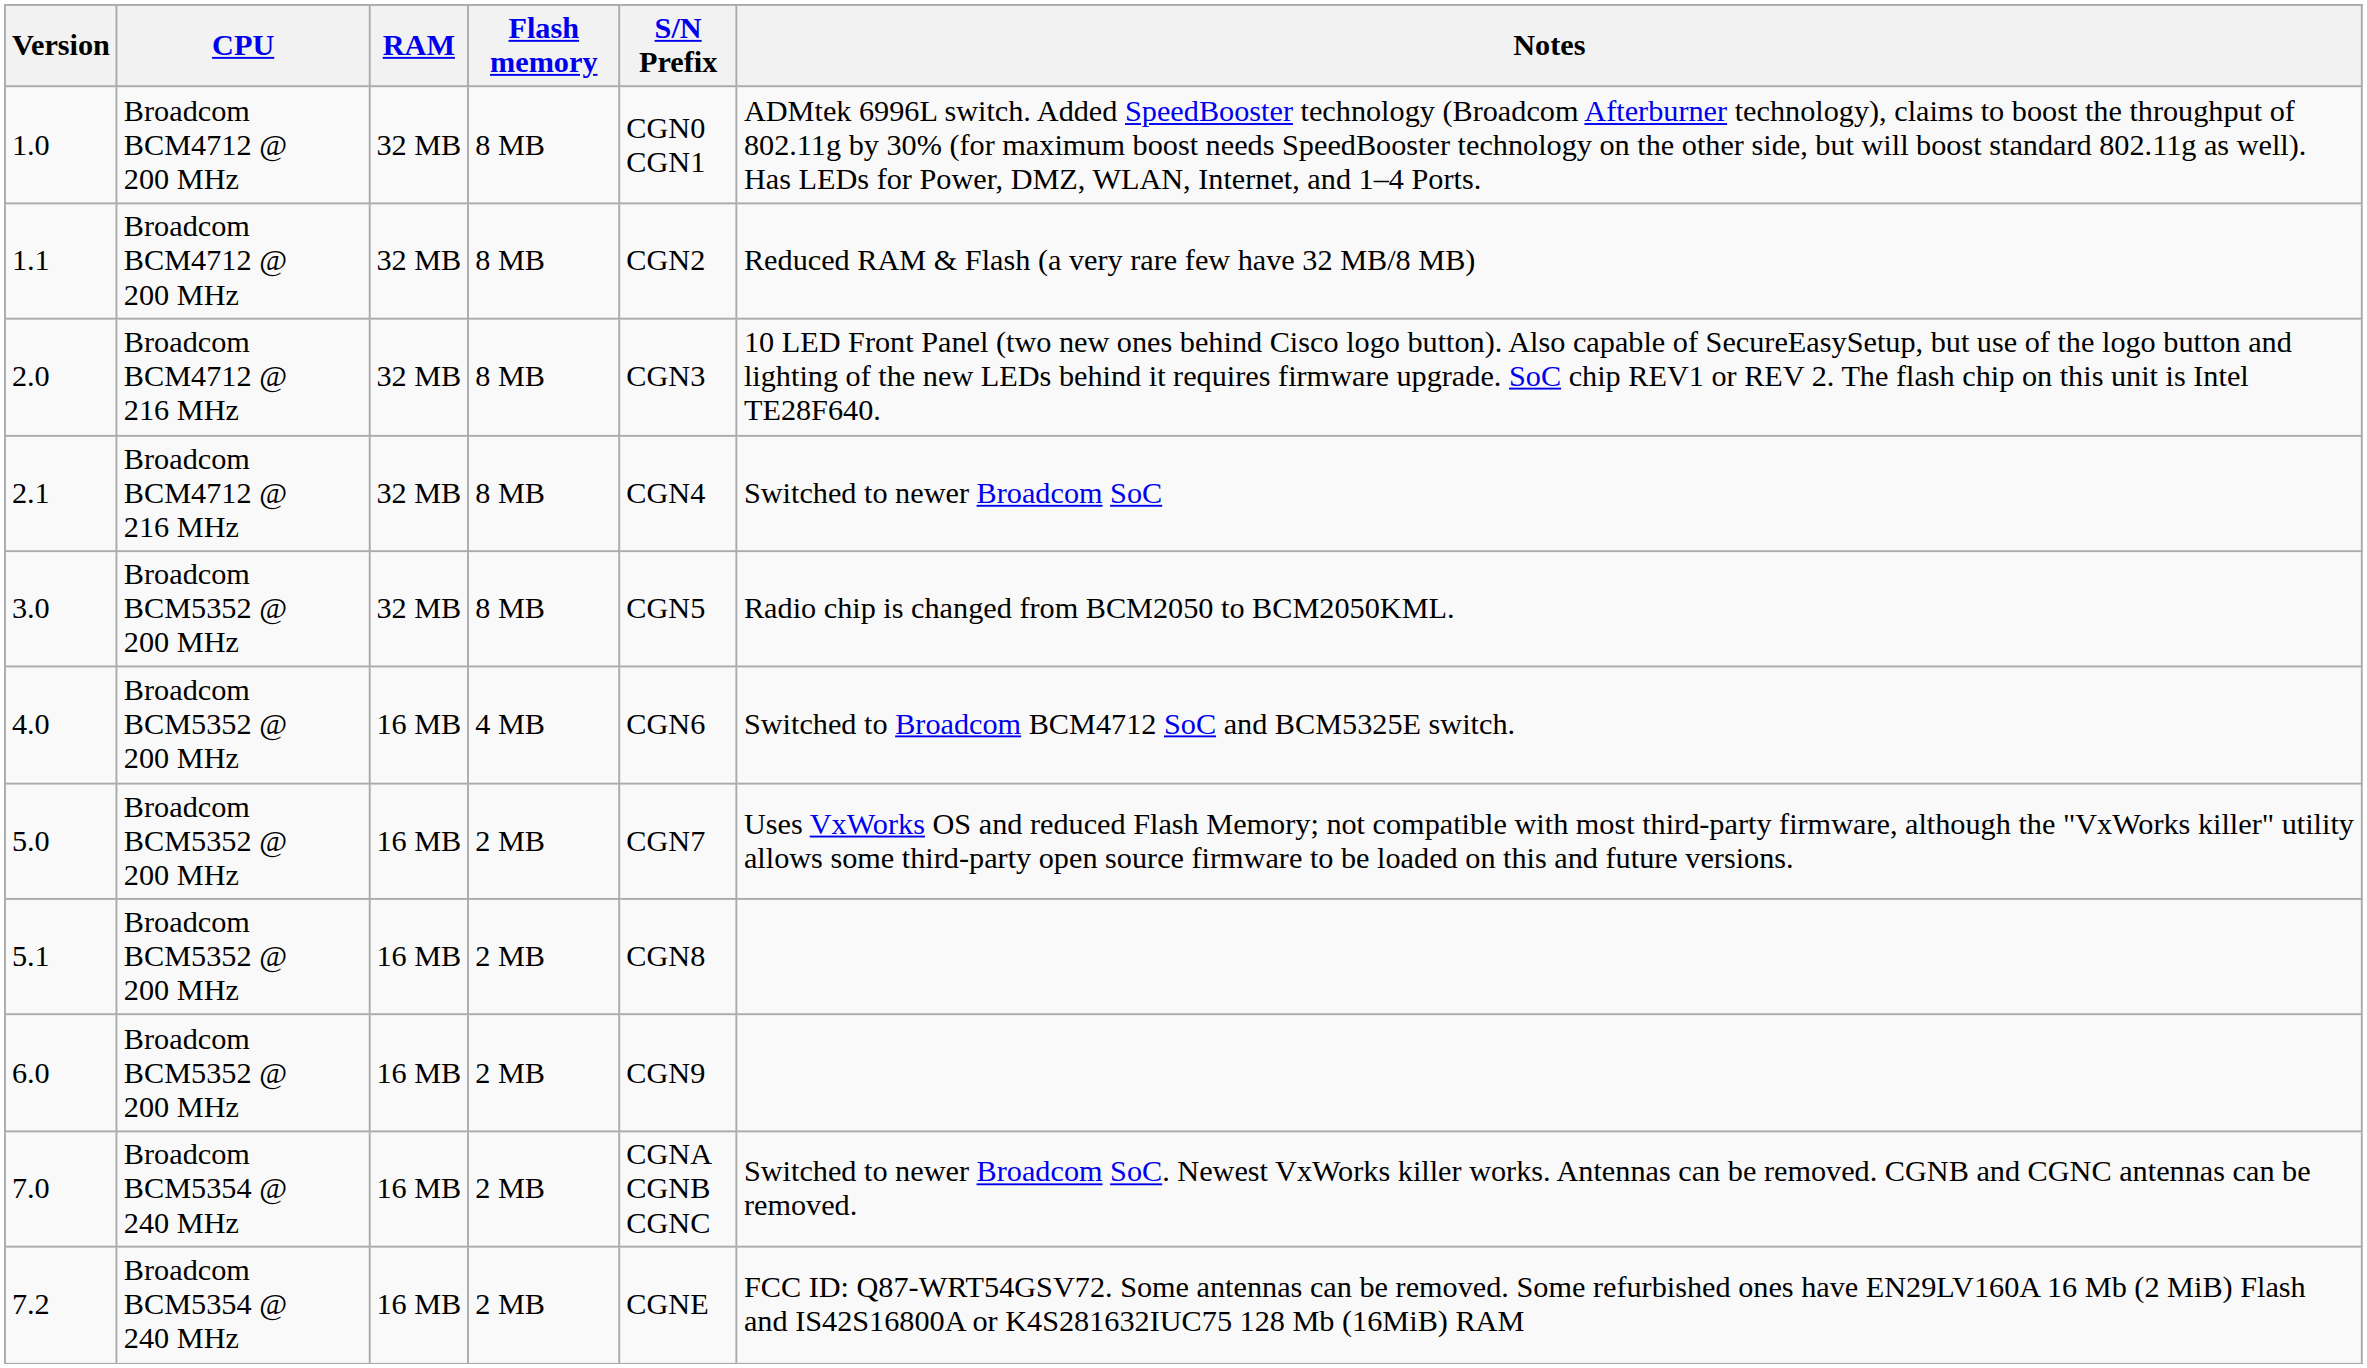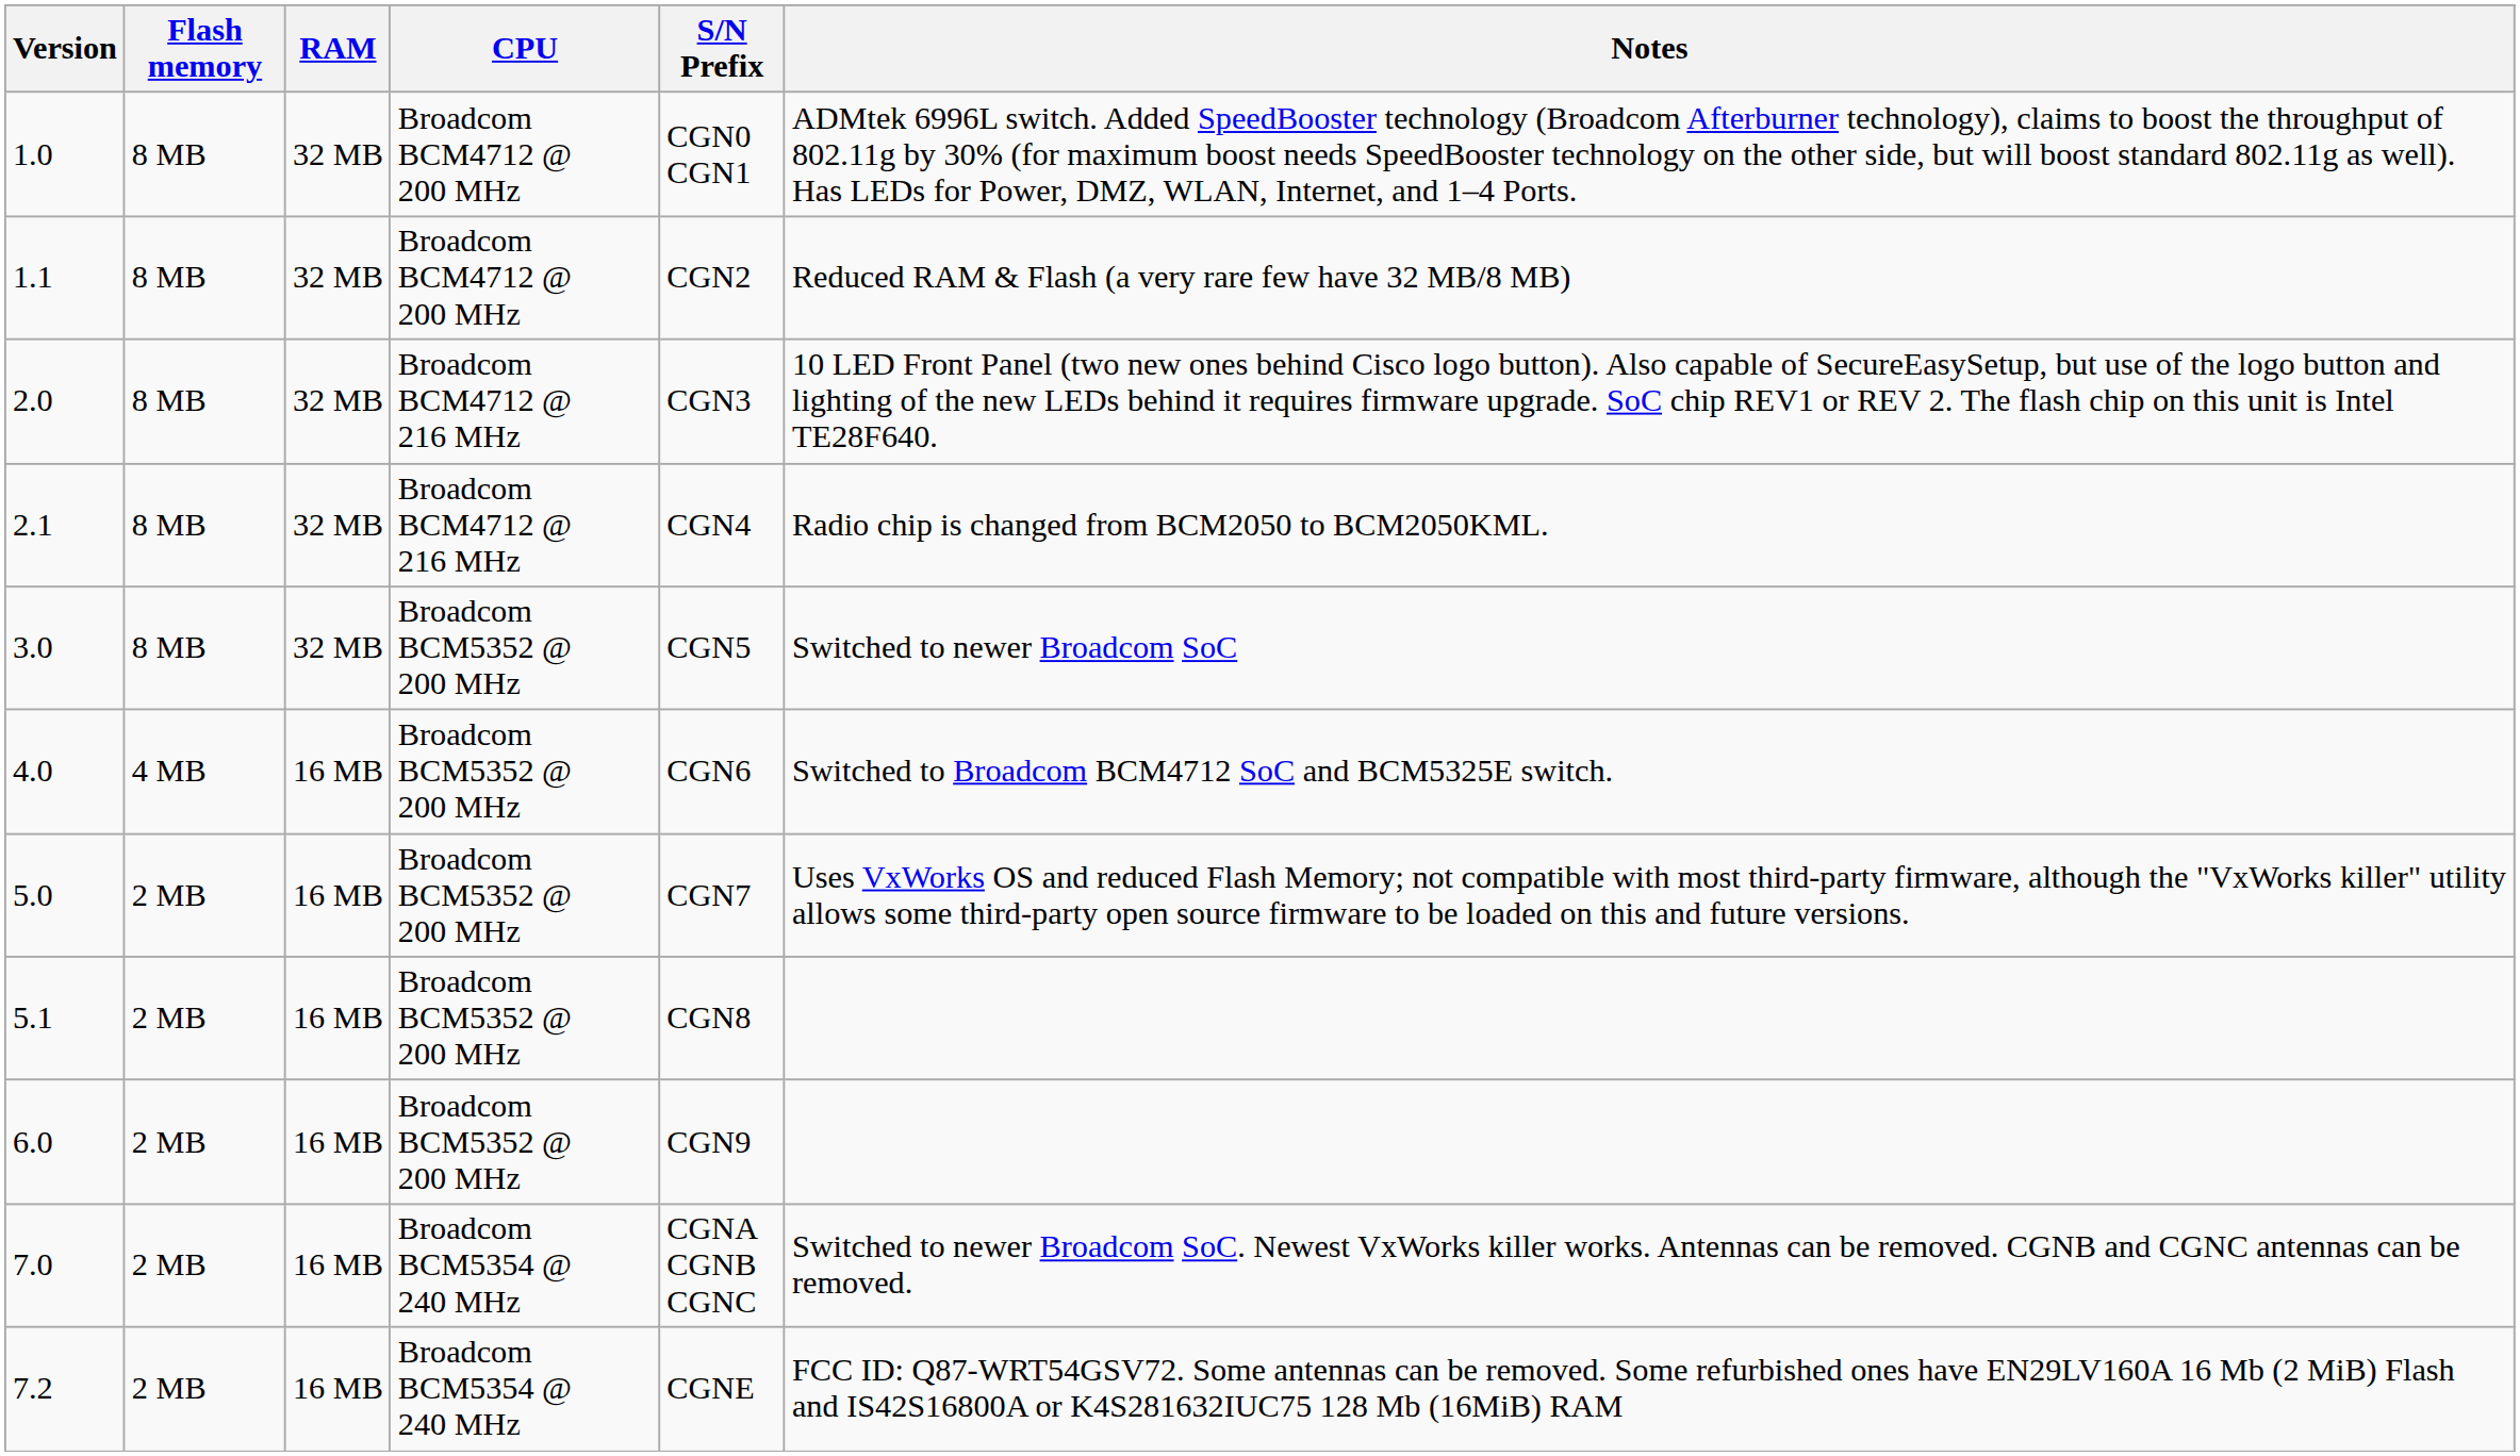columns swapped: CPU <-> Flash memory
2.1 | Notes: Switched to newer Broadcom SoC -> Radio chip is changed from BCM2050 to BCM2050KML.
3.0 | Notes: Radio chip is changed from BCM2050 to BCM2050KML. -> Switched to newer Broadcom SoC
